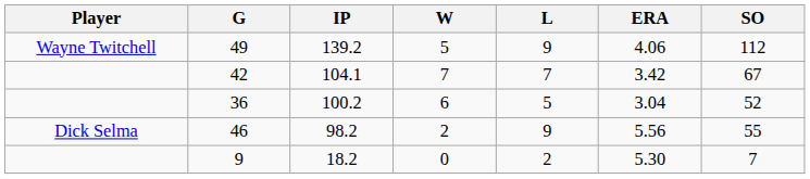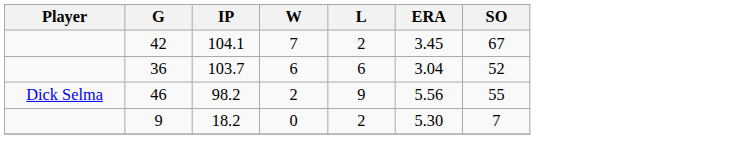- row: Wayne Twitchell | 49 | 139.2 | 5 | 9 | 4.06 | 112
42 | L: 7 -> 2
42 | ERA: 3.42 -> 3.45
36 | IP: 100.2 -> 103.7
36 | L: 5 -> 6
